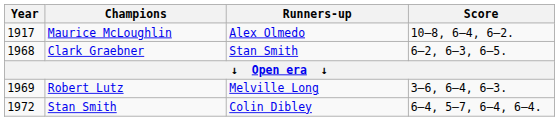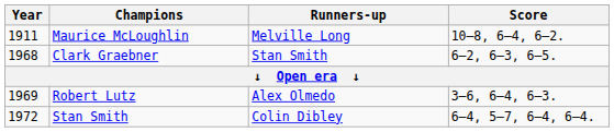Maurice McLoughlin | Year: 1917 -> 1911
Maurice McLoughlin | Runners-up: Alex Olmedo -> Melville Long
Robert Lutz | Runners-up: Melville Long -> Alex Olmedo
